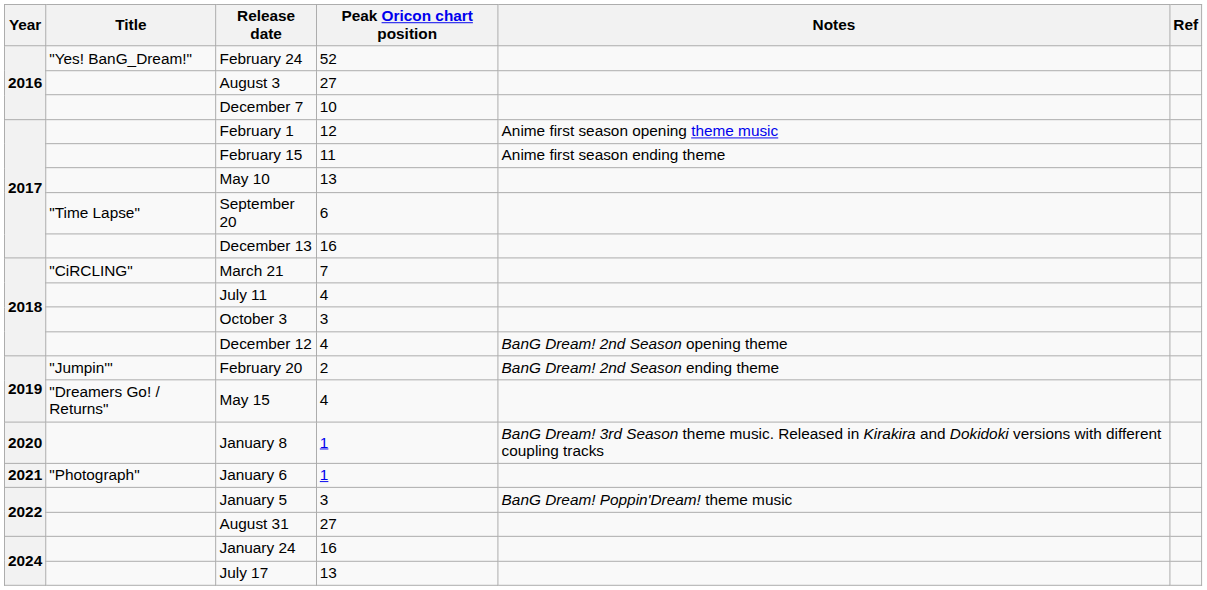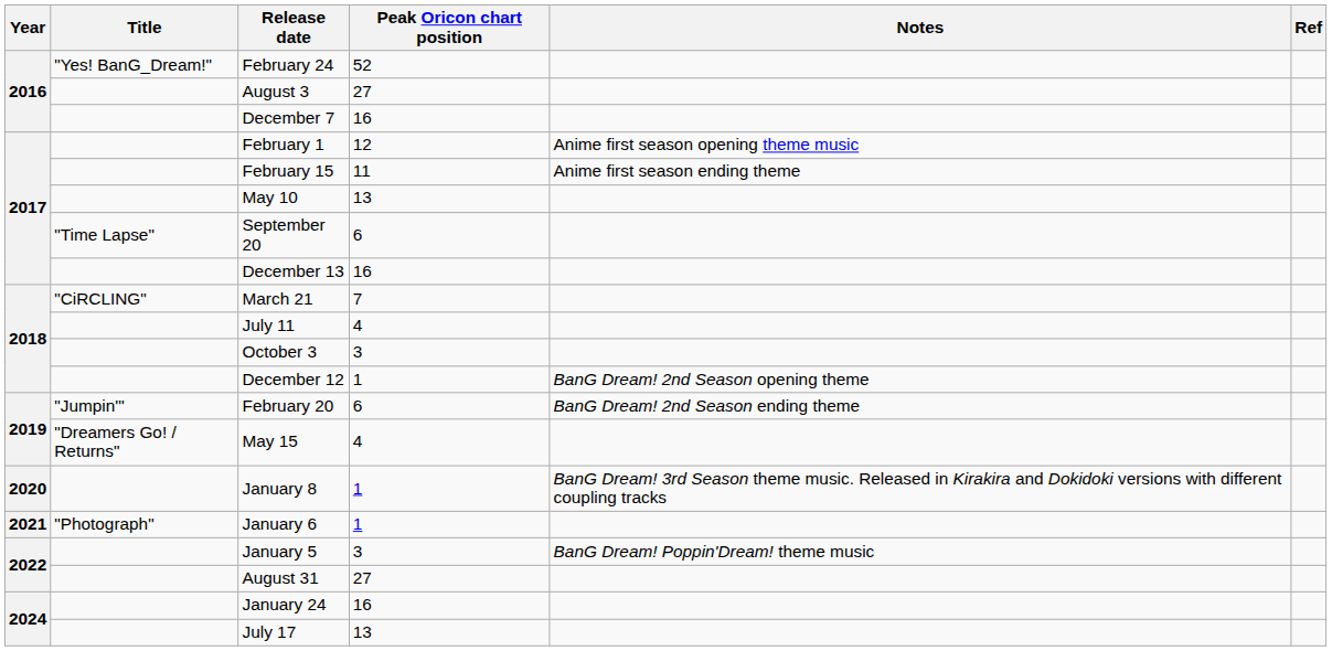December 7 | Peak Oricon chart position: 10 -> 16
December 12 | Peak Oricon chart position: 4 -> 1
February 20 | Peak Oricon chart position: 2 -> 6
